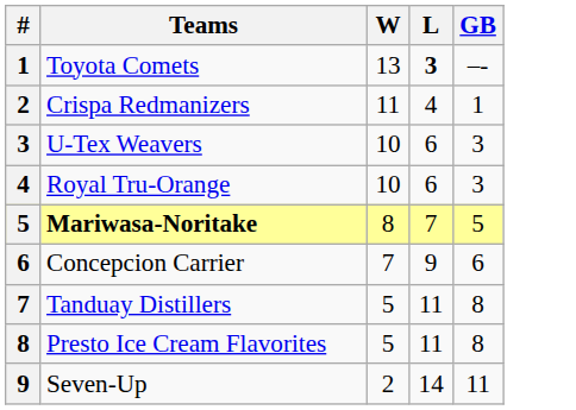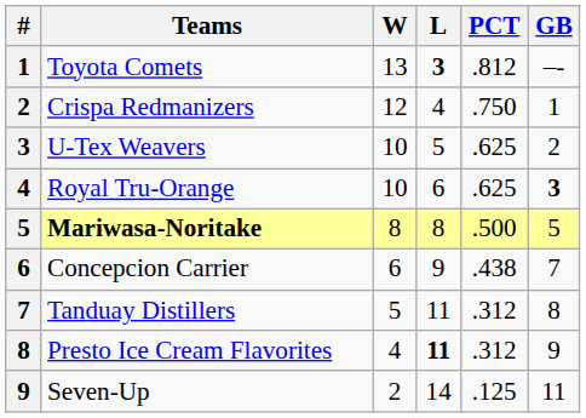+ column: PCT | .812 | .750 | .625 | .625 | .500 | .438 | .312 | .312 | .125
Crispa Redmanizers | W: 11 -> 12
U-Tex Weavers | L: 6 -> 5
U-Tex Weavers | GB: 3 -> 2
Royal Tru-Orange | GB: normal -> bold
Mariwasa-Noritake | L: 7 -> 8
Concepcion Carrier | W: 7 -> 6
Concepcion Carrier | GB: 6 -> 7
Presto Ice Cream Flavorites | W: 5 -> 4
Presto Ice Cream Flavorites | L: normal -> bold
Presto Ice Cream Flavorites | GB: 8 -> 9
